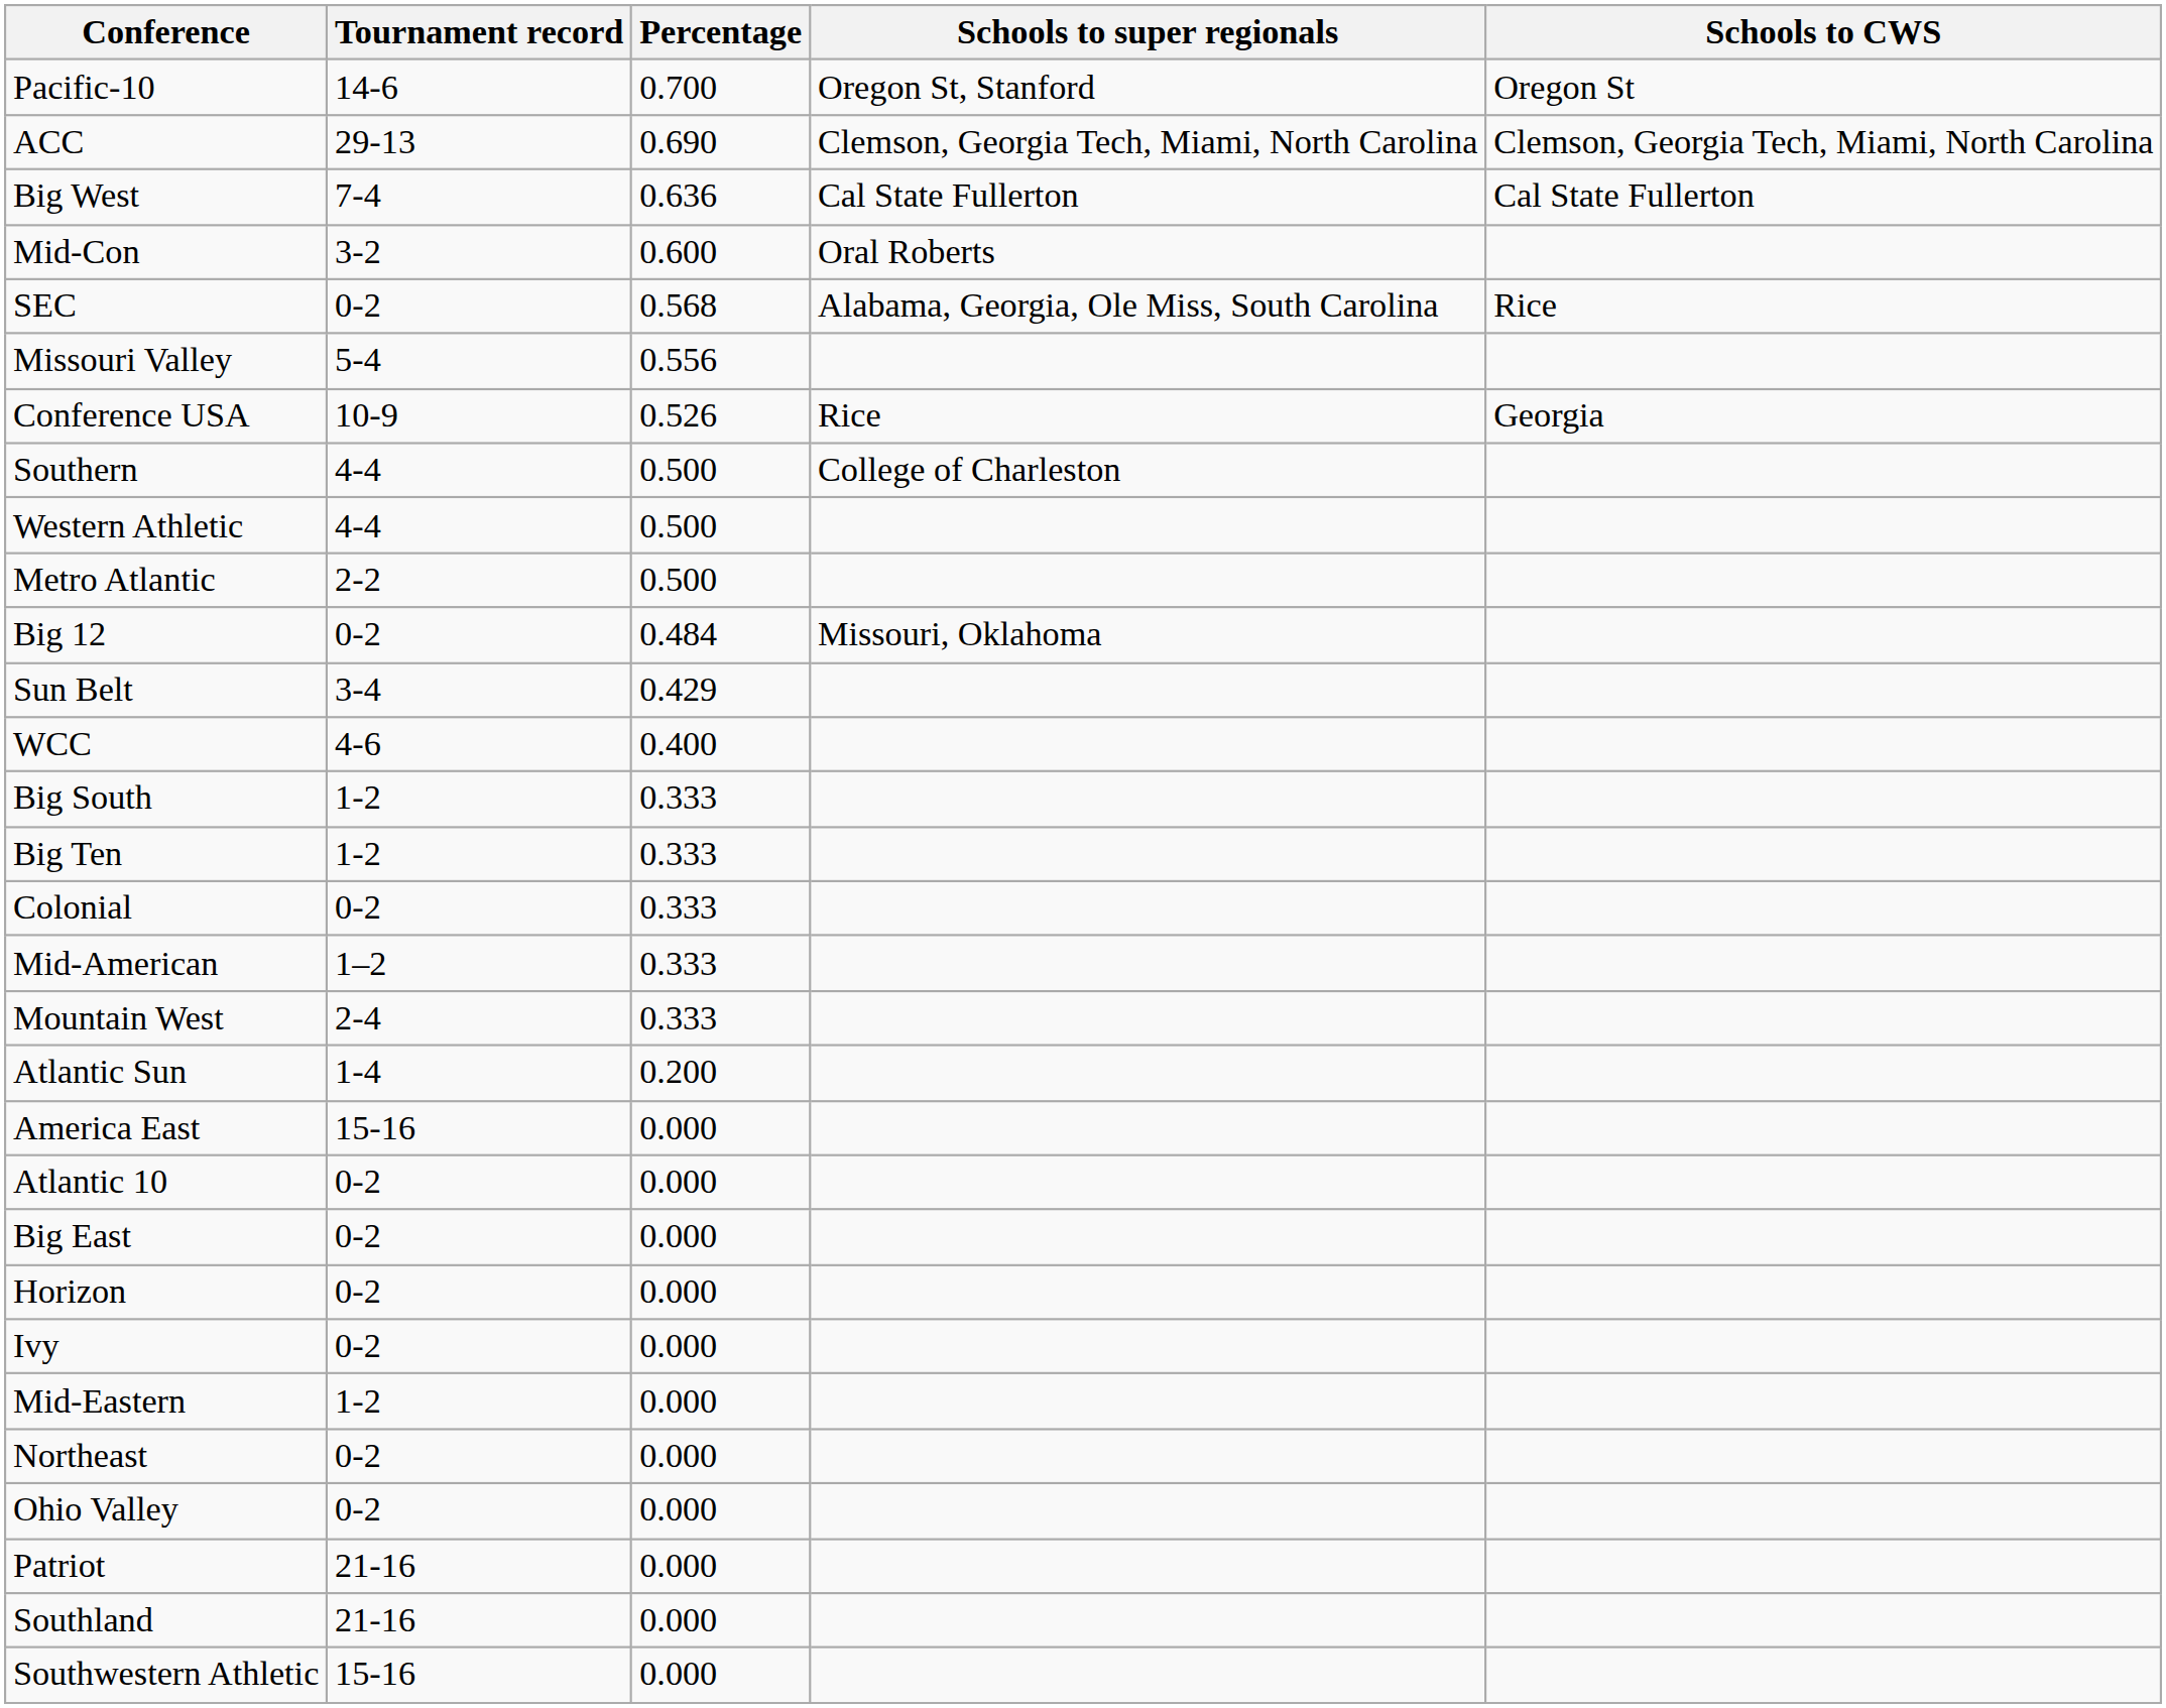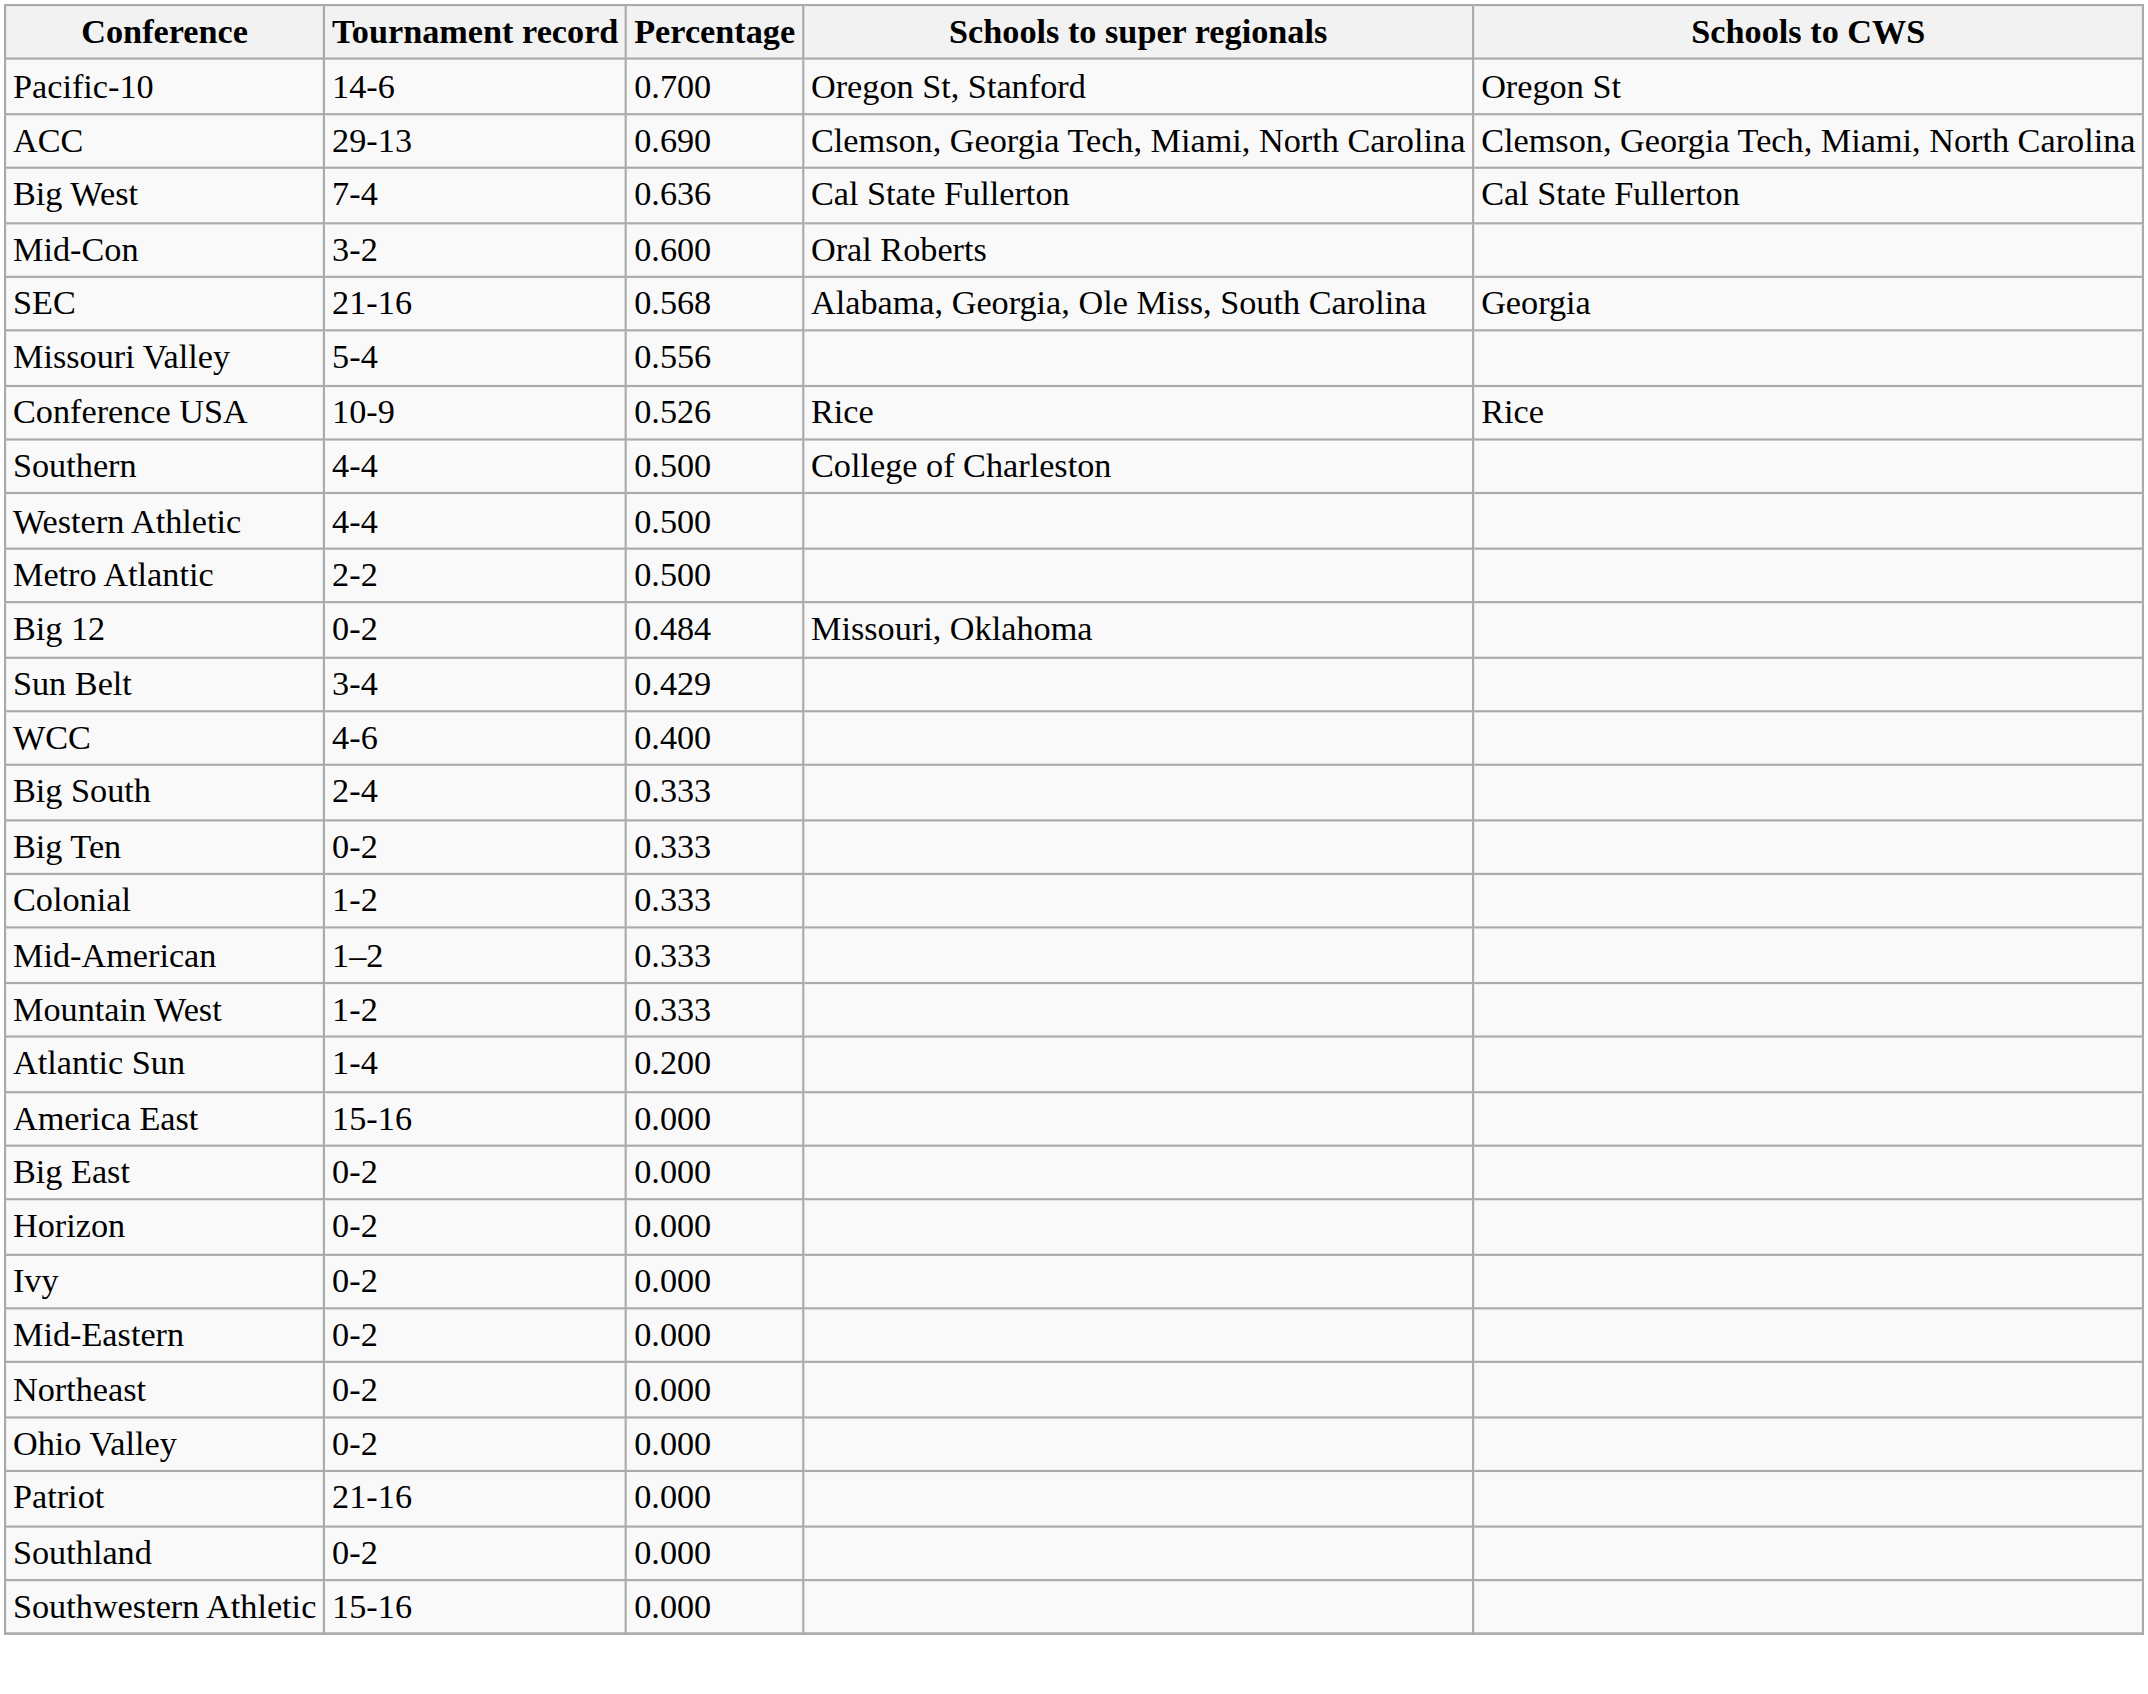SEC | Tournament record: 0-2 -> 21-16
SEC | Schools to CWS: Rice -> Georgia
Conference USA | Schools to CWS: Georgia -> Rice
Big South | Tournament record: 1-2 -> 2-4
Big Ten | Tournament record: 1-2 -> 0-2
Colonial | Tournament record: 0-2 -> 1-2
Mountain West | Tournament record: 2-4 -> 1-2
- row: Atlantic 10 | 0-2 | 0.000
Mid-Eastern | Tournament record: 1-2 -> 0-2
Southland | Tournament record: 21-16 -> 0-2
